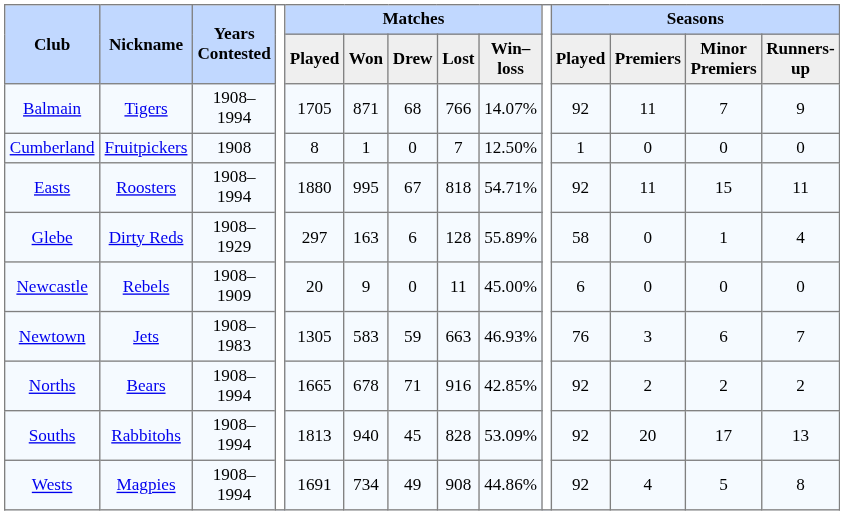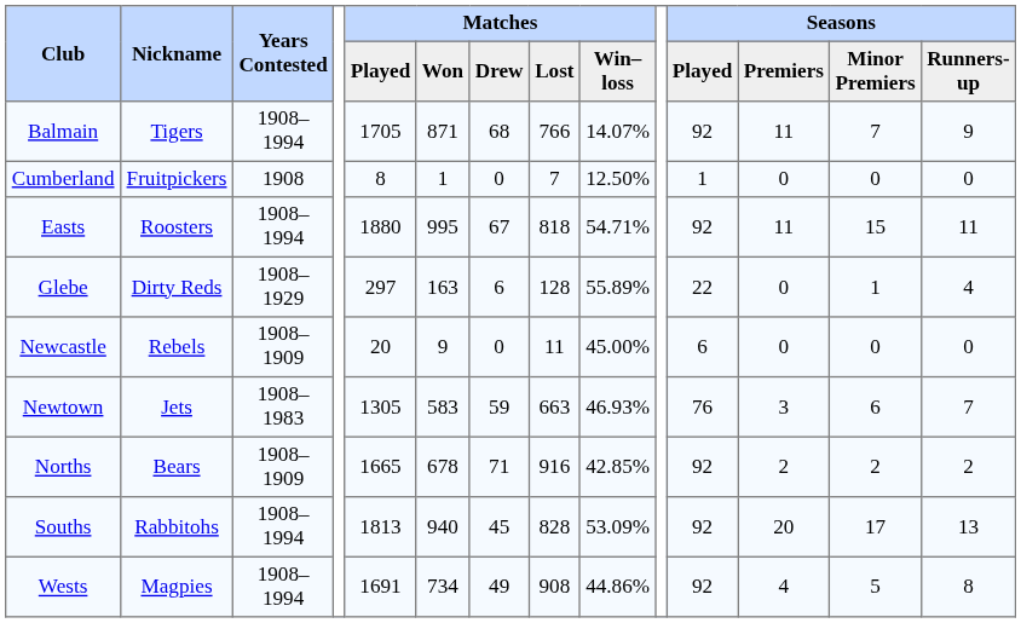Glebe | Seasons / Played: 58 -> 22
Norths | Years Contested: 1908–1994 -> 1908–1909
